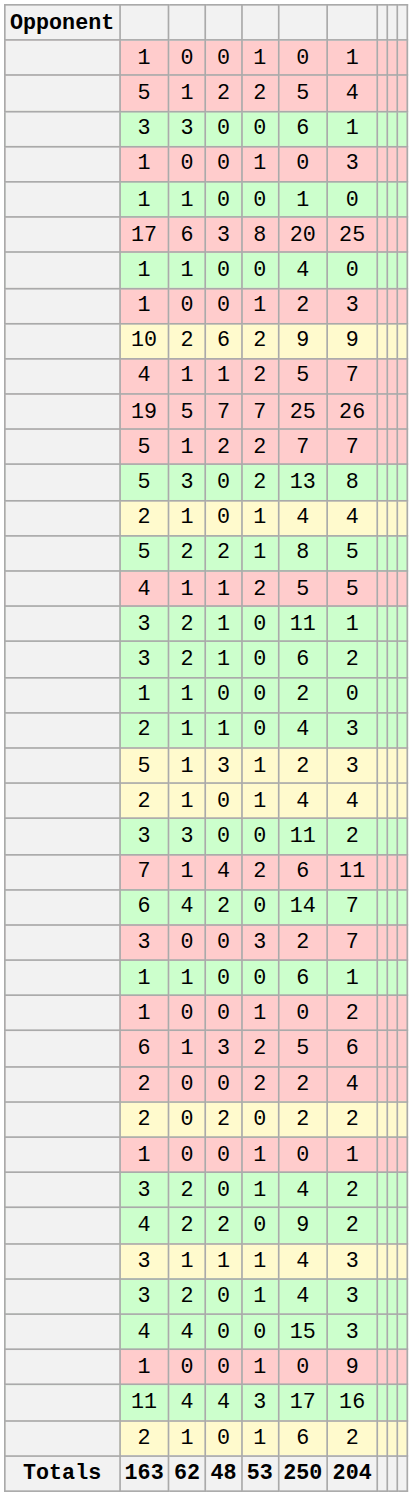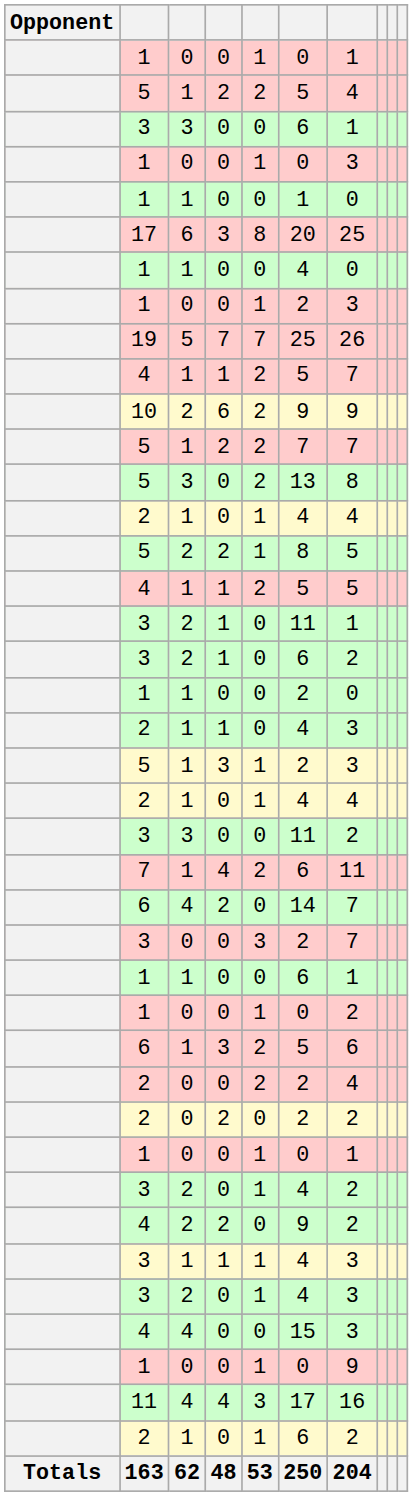rows swapped: 19 <-> 10
